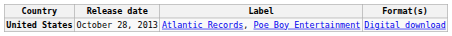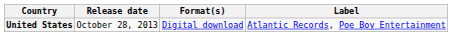columns swapped: Format(s) <-> Label
